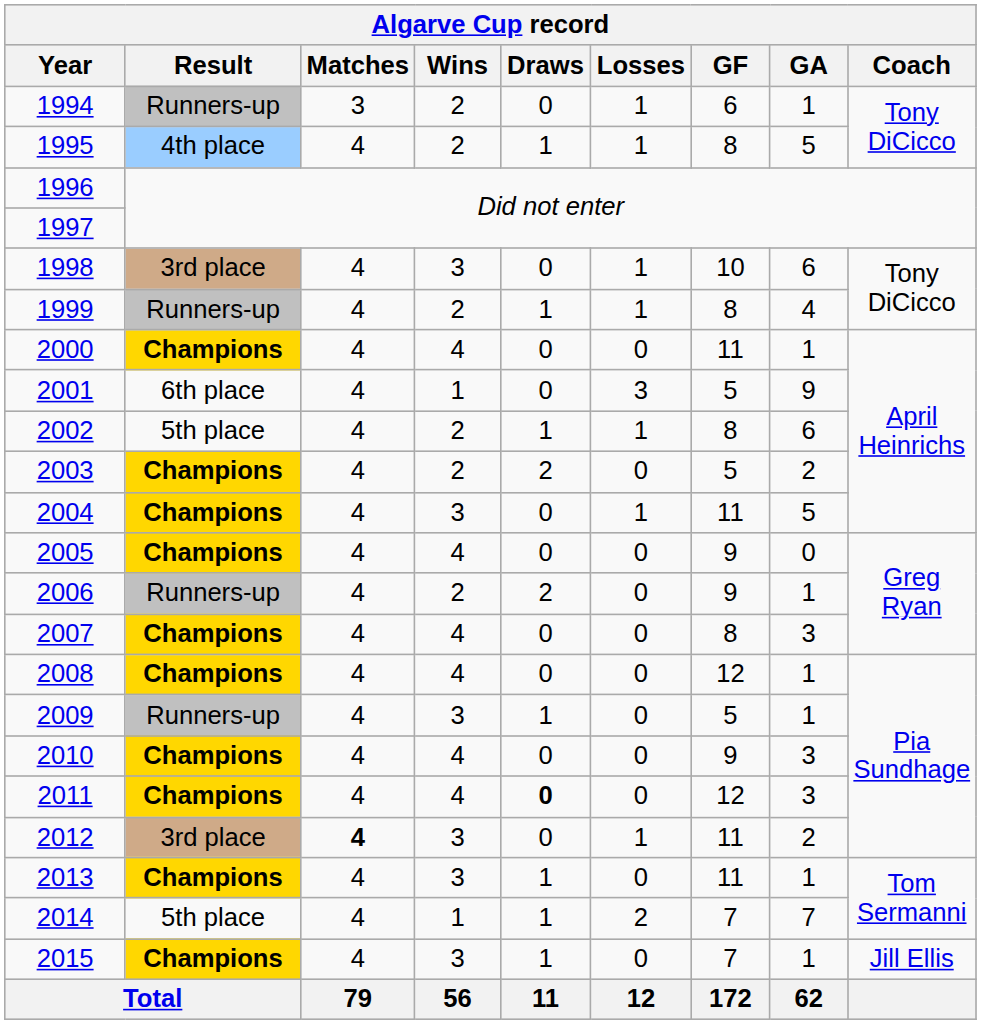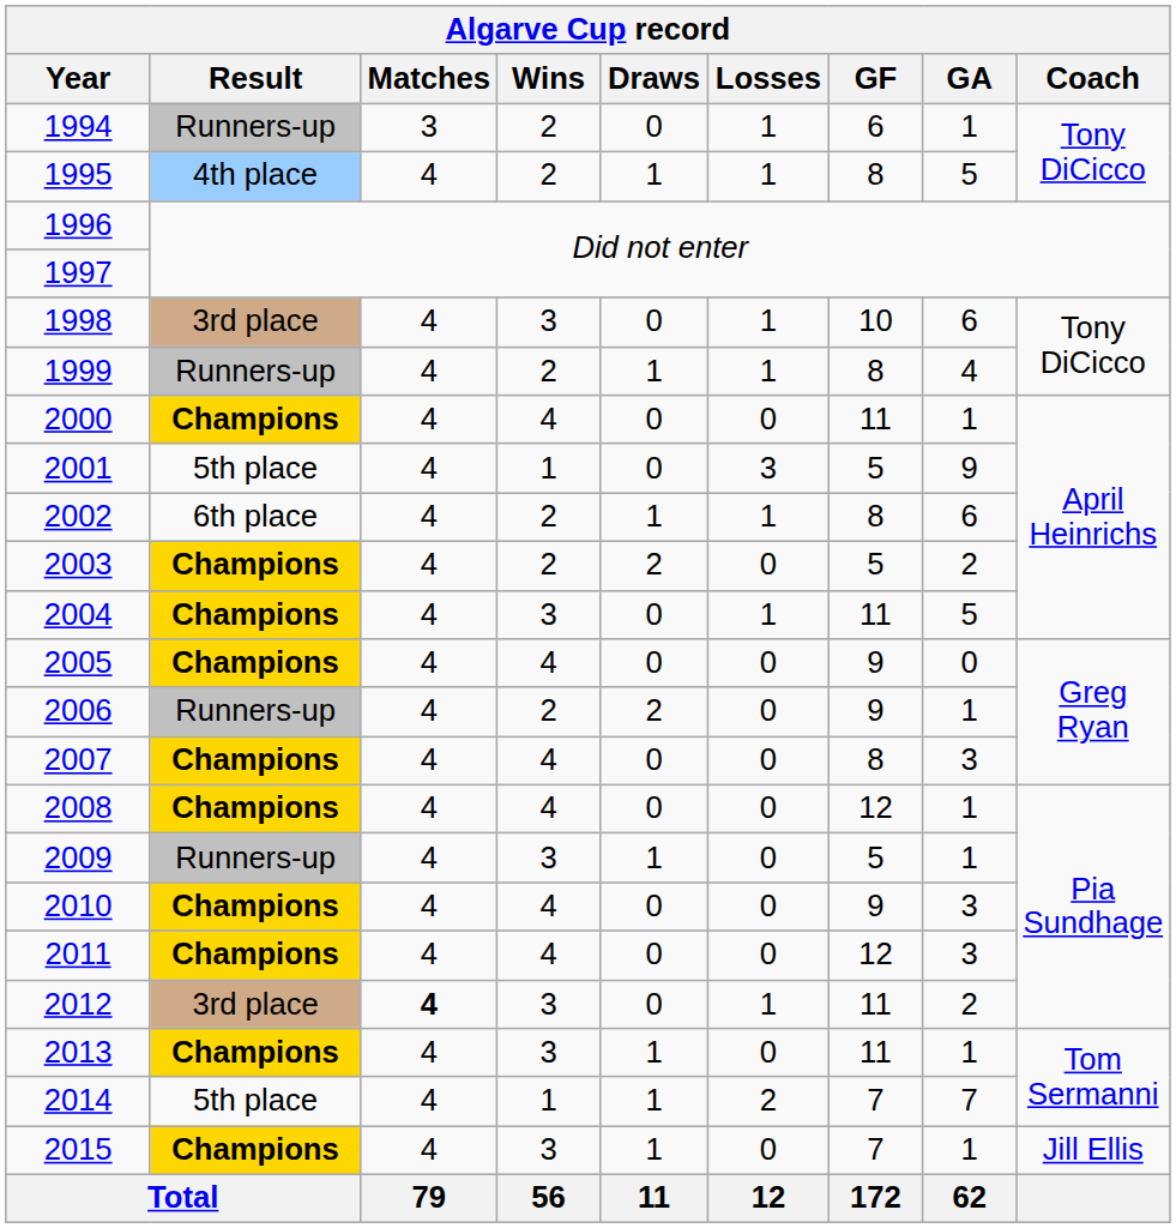2001 | Result: 6th place -> 5th place
2002 | Result: 5th place -> 6th place
2011 | Draws: bold -> normal
